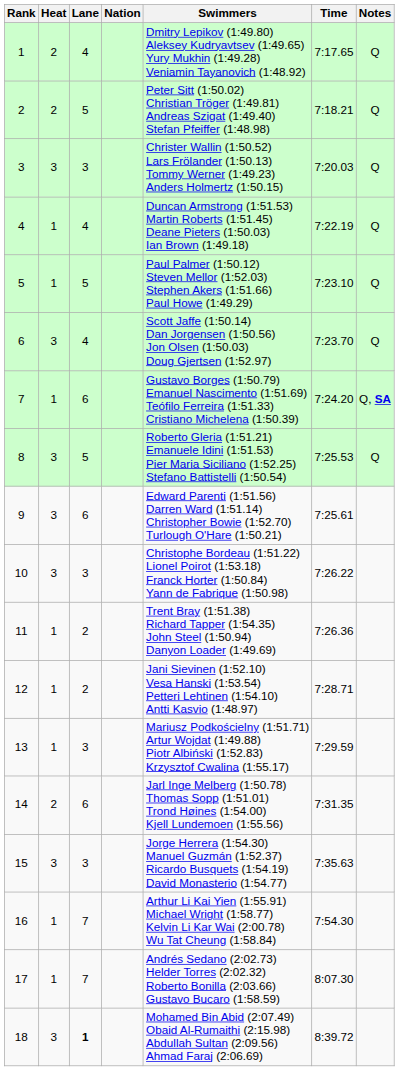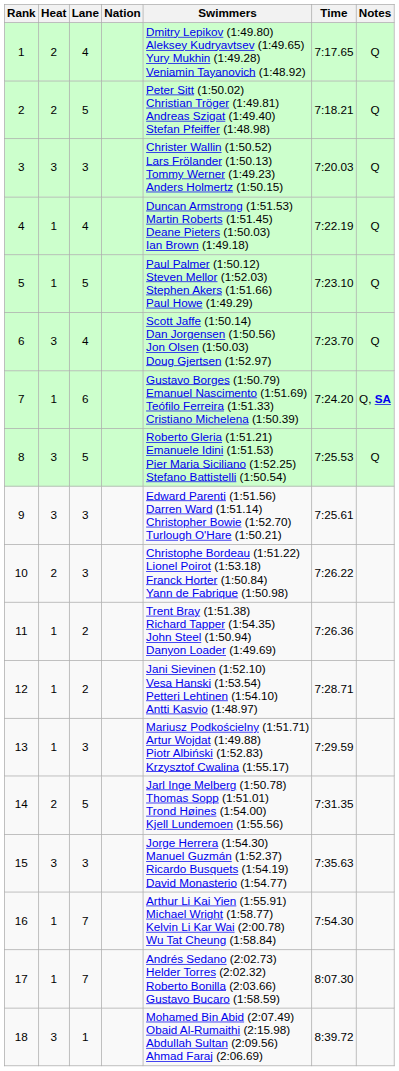9 | Lane: 6 -> 3
10 | Heat: 3 -> 2
14 | Lane: 6 -> 5
18 | Lane: bold -> normal
